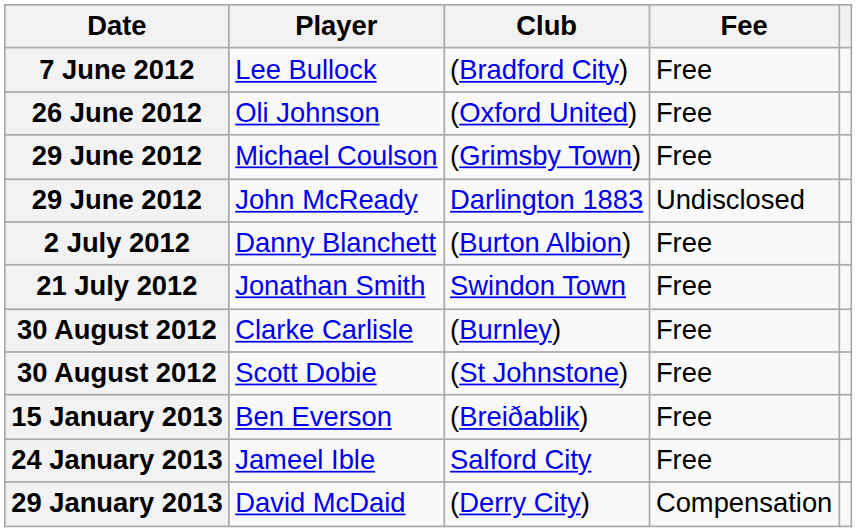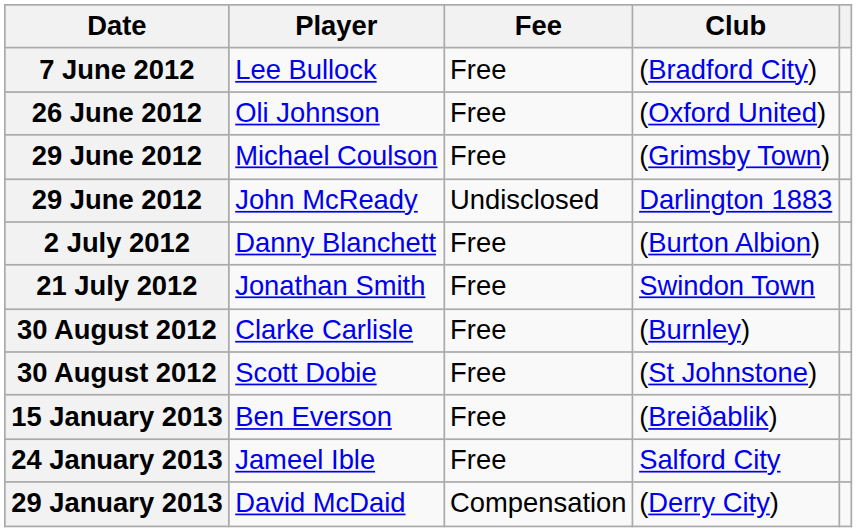columns swapped: Club <-> Fee
